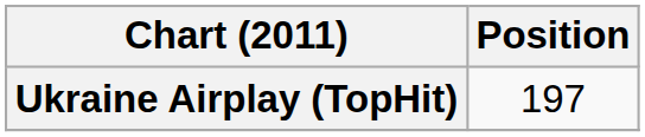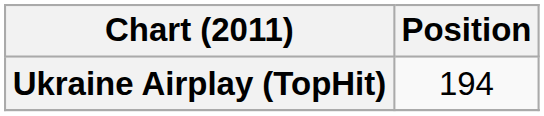Ukraine Airplay (TopHit) | Position: 197 -> 194
